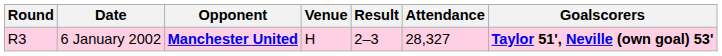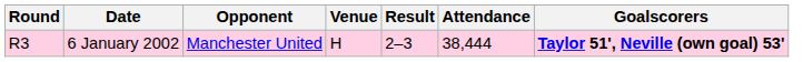6 January 2002 | Opponent: bold -> normal
6 January 2002 | Attendance: 28,327 -> 38,444
